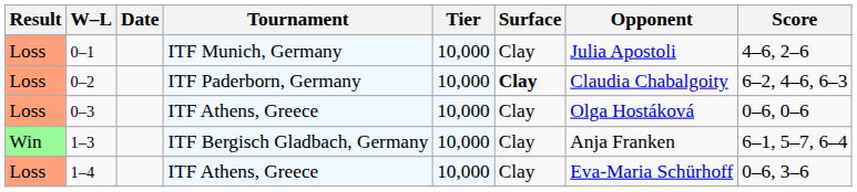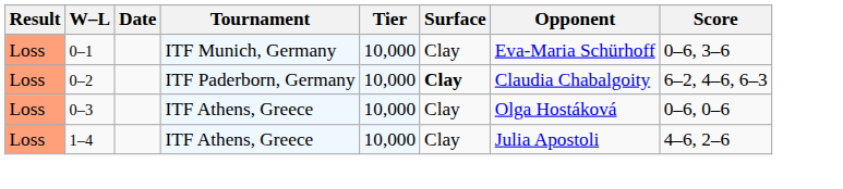0–1 | Opponent: Julia Apostoli -> Eva-Maria Schürhoff
0–1 | Score: 4–6, 2–6 -> 0–6, 3–6
- row: Win | 1–3 | ITF Bergisch Gladbach, Germany | 10,000 | Clay | Anja Franken | 6–1, 5–7, 6–4
1–4 | Opponent: Eva-Maria Schürhoff -> Julia Apostoli
1–4 | Score: 0–6, 3–6 -> 4–6, 2–6
